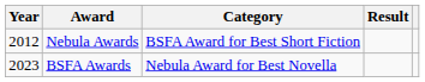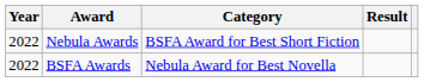Nebula Awards | Year: 2012 -> 2022
BSFA Awards | Year: 2023 -> 2022
